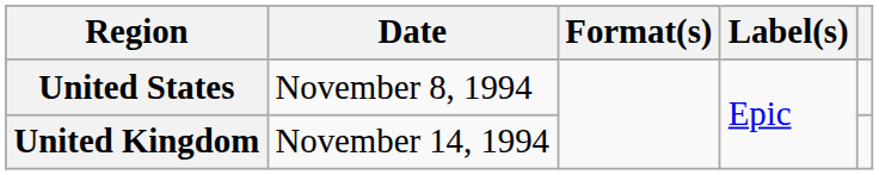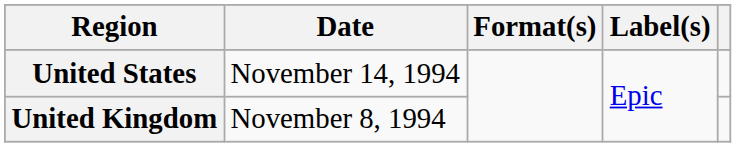United States | Date: November 8, 1994 -> November 14, 1994
United Kingdom | Date: November 14, 1994 -> November 8, 1994
